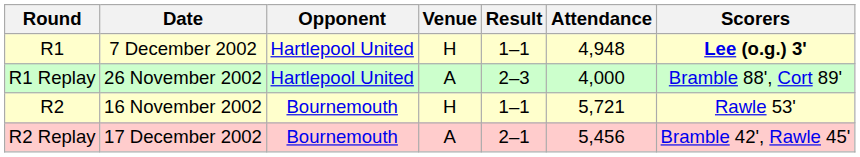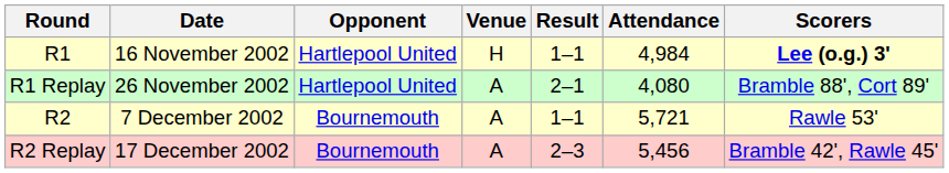R1 | Date: 7 December 2002 -> 16 November 2002
R1 | Attendance: 4,948 -> 4,984
R1 Replay | Result: 2–3 -> 2–1
R1 Replay | Attendance: 4,000 -> 4,080
R2 | Date: 16 November 2002 -> 7 December 2002
R2 | Venue: H -> A
R2 Replay | Result: 2–1 -> 2–3
